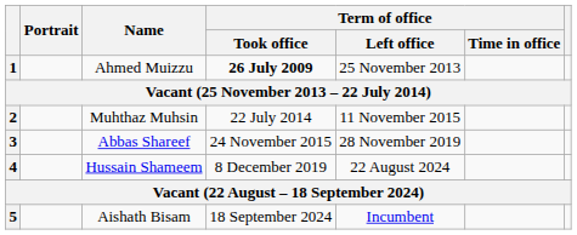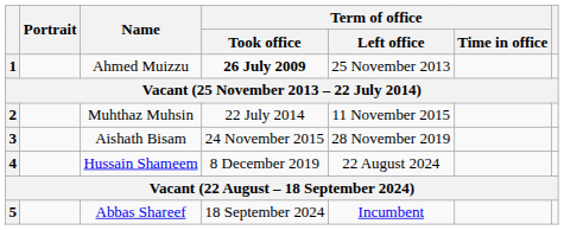3 | Name: Abbas Shareef -> Aishath Bisam
5 | Name: Aishath Bisam -> Abbas Shareef
